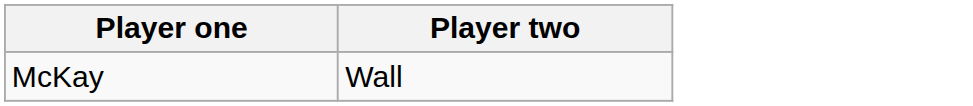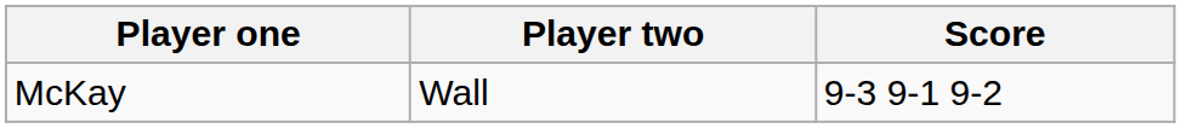+ column: Score | 9-3 9-1 9-2
